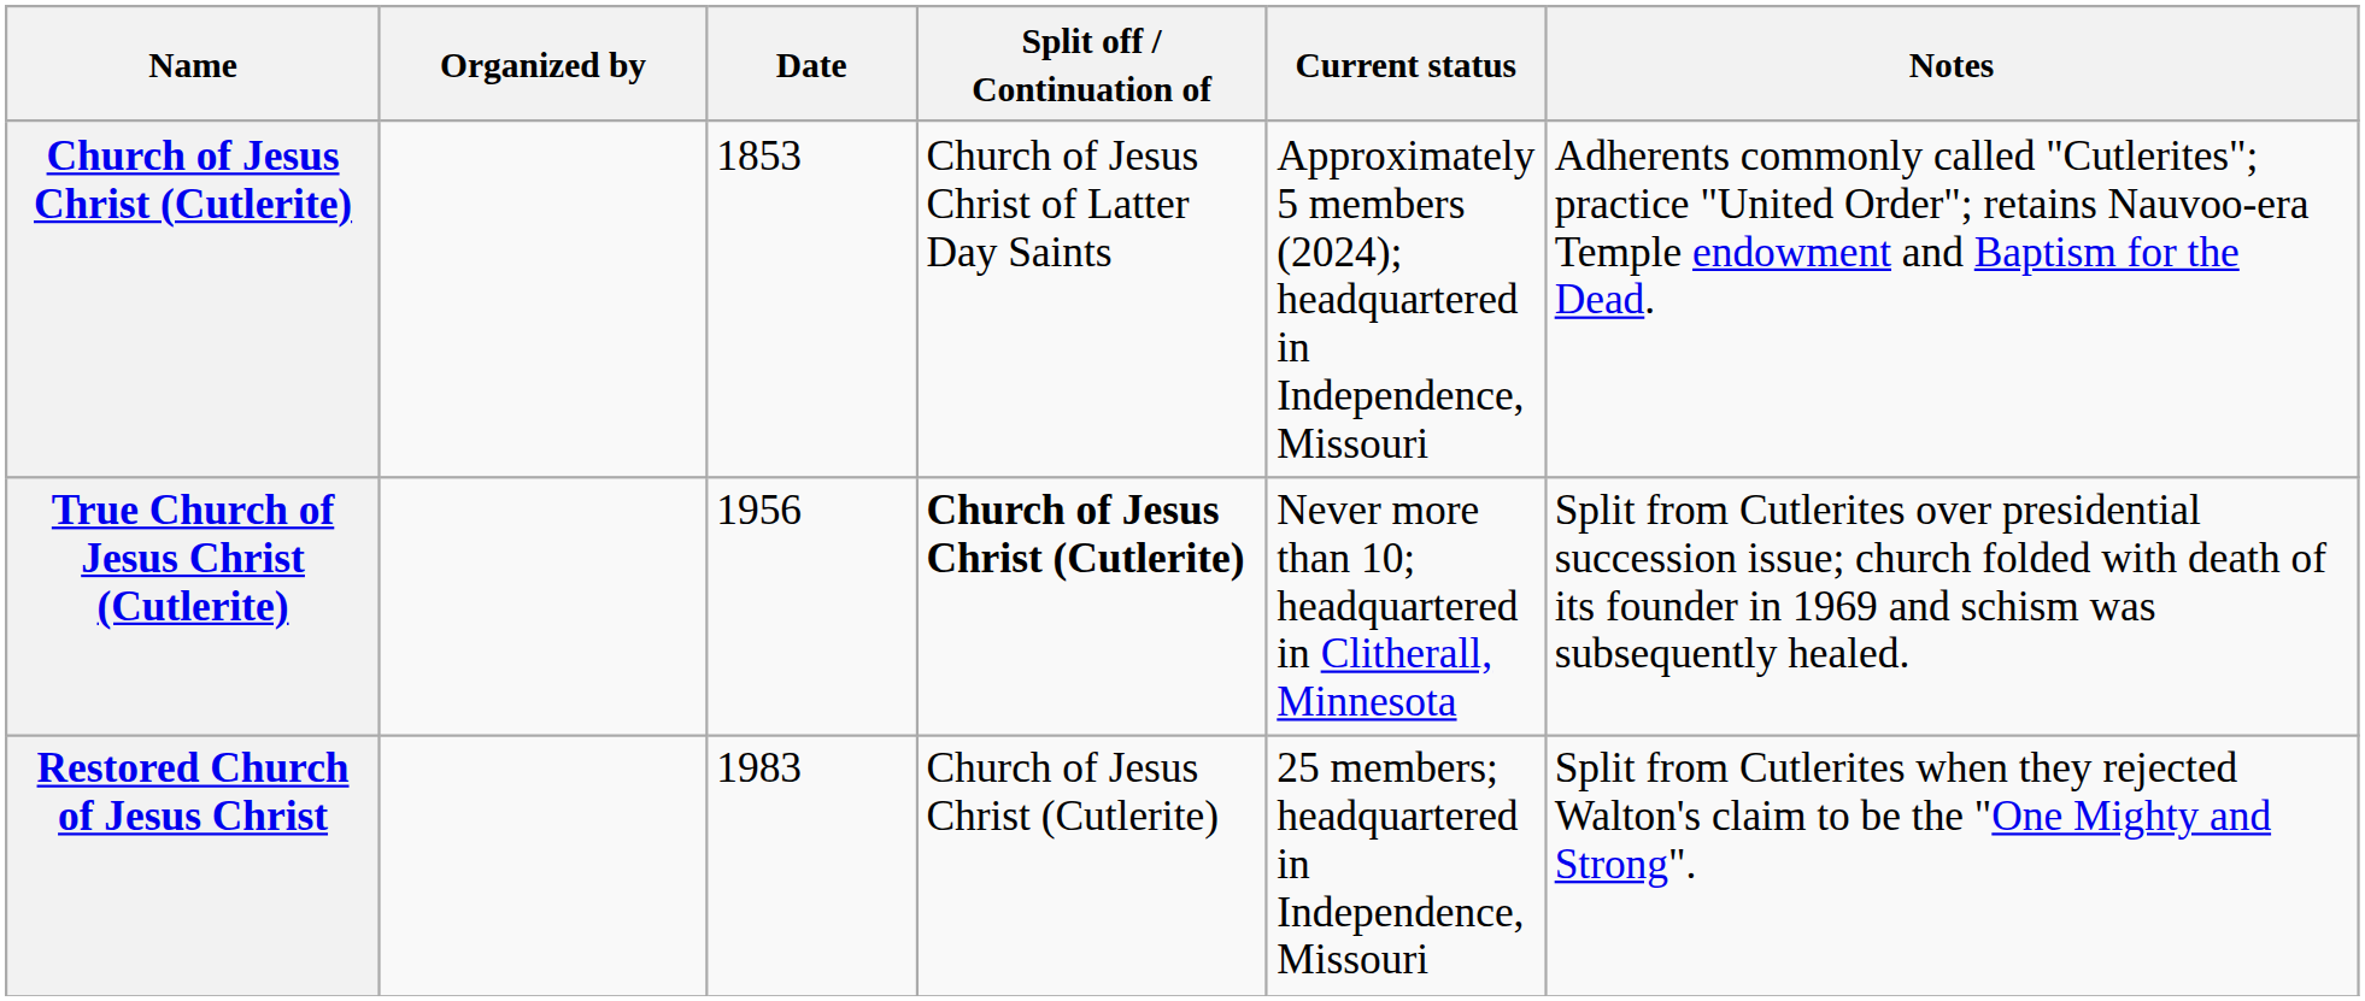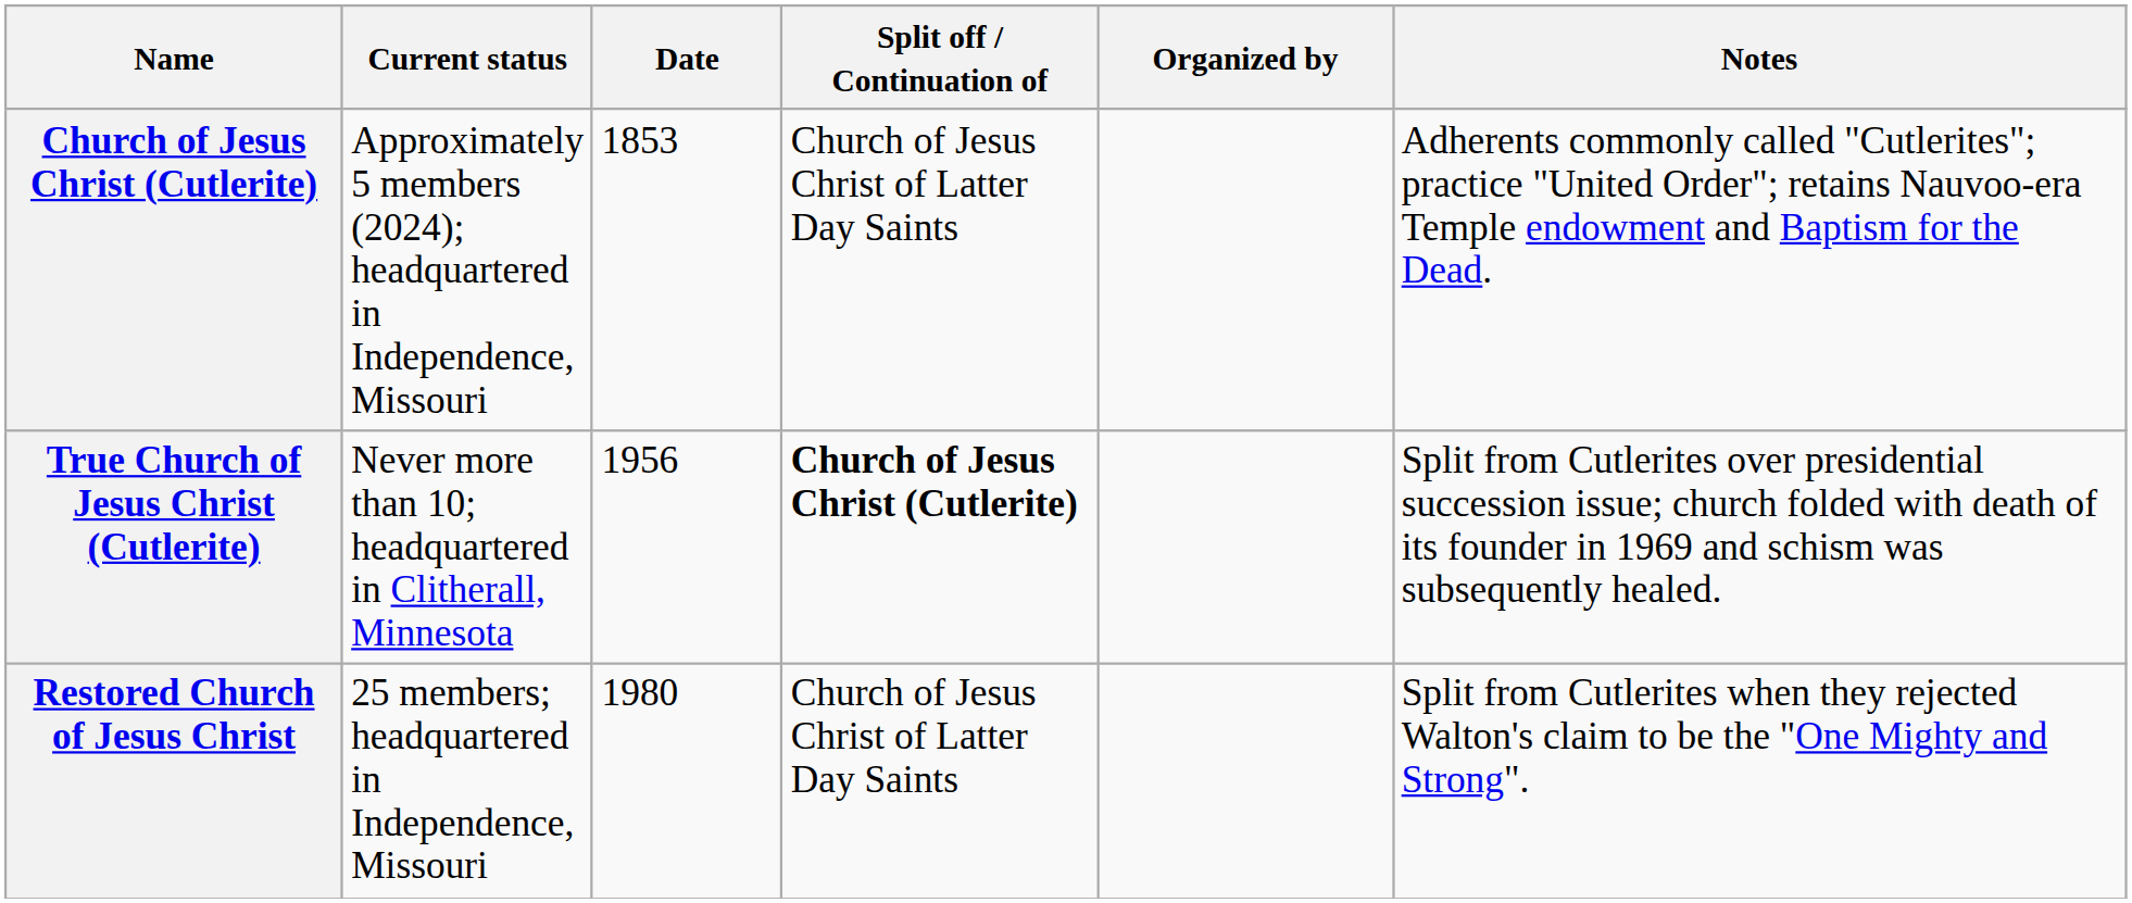columns swapped: Organized by <-> Current status
Restored Church of Jesus Christ | Date: 1983 -> 1980
Restored Church of Jesus Christ | Split off / Continuation of: Church of Jesus Christ (Cutlerite) -> Church of Jesus Christ of Latter Day Saints
